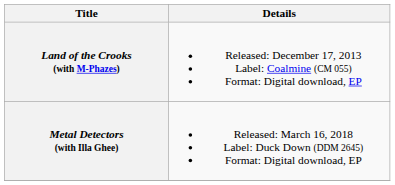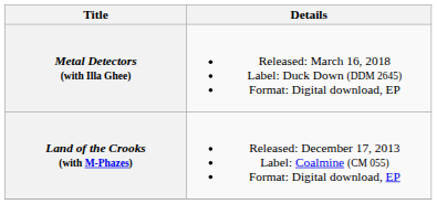rows swapped: Land of the Crooks (with M-Phazes) <-> Metal Detectors (with Illa Ghee)
